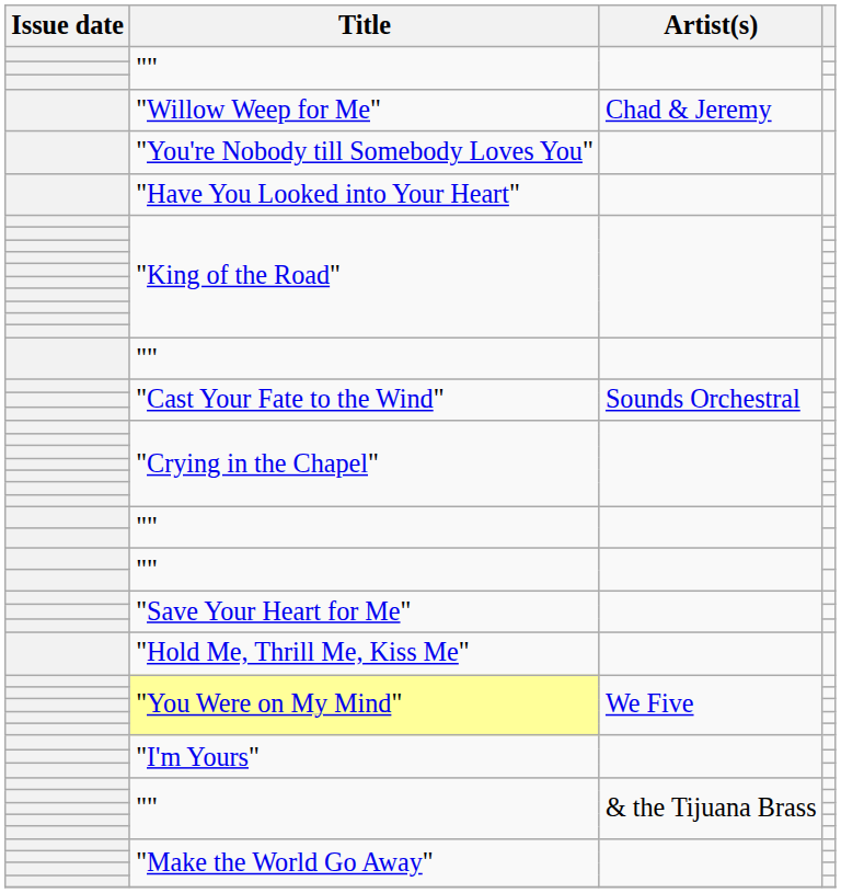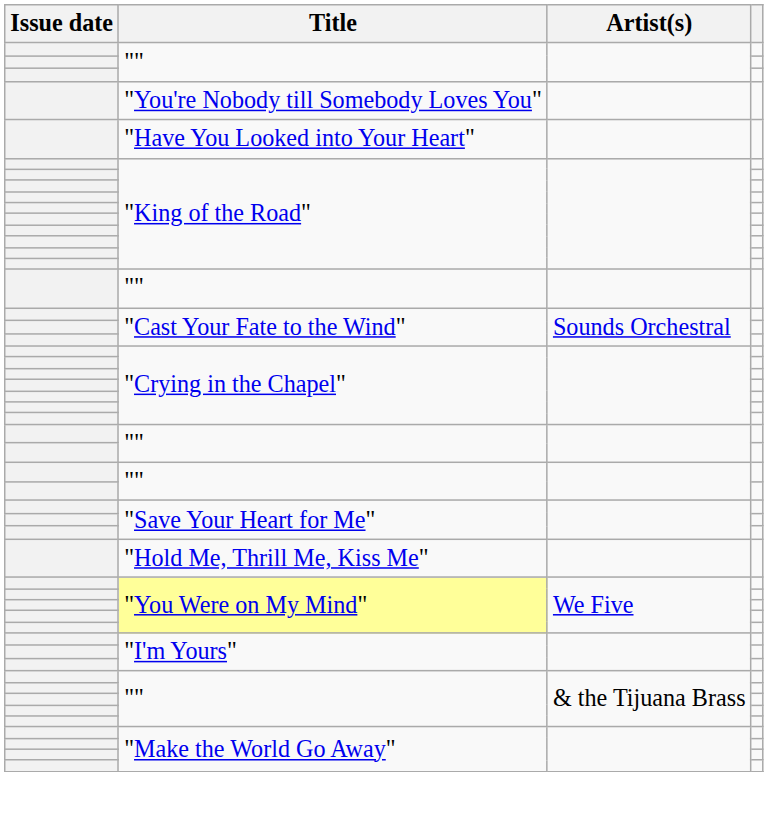- row: "Willow Weep for Me" | Chad & Jeremy
